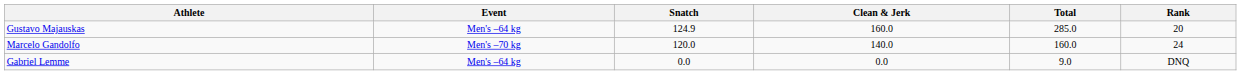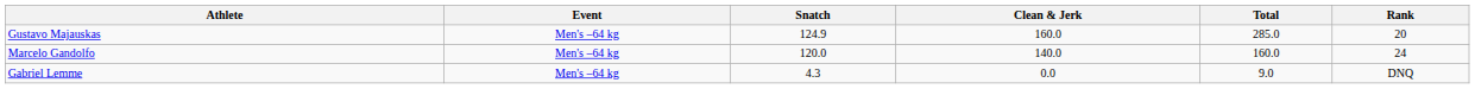Marcelo Gandolfo | Event: Men's –70 kg -> Men's –64 kg
Gabriel Lemme | Snatch: 0.0 -> 4.3
